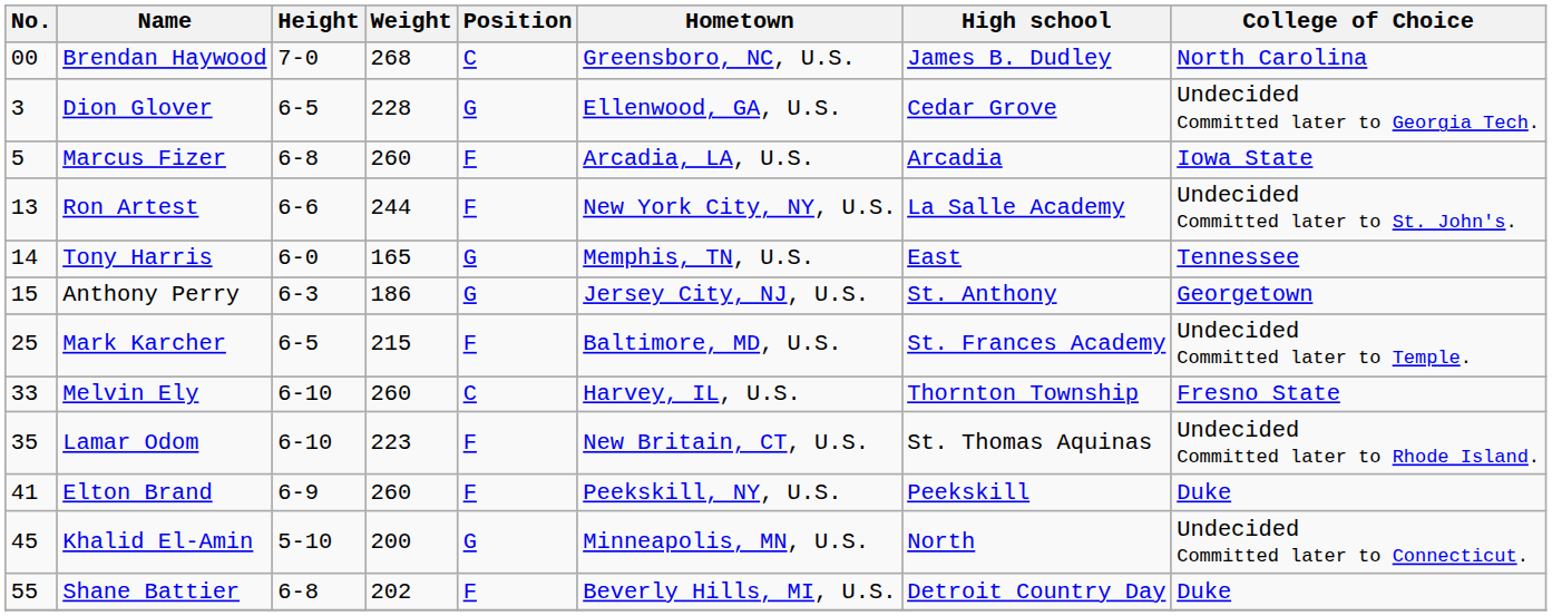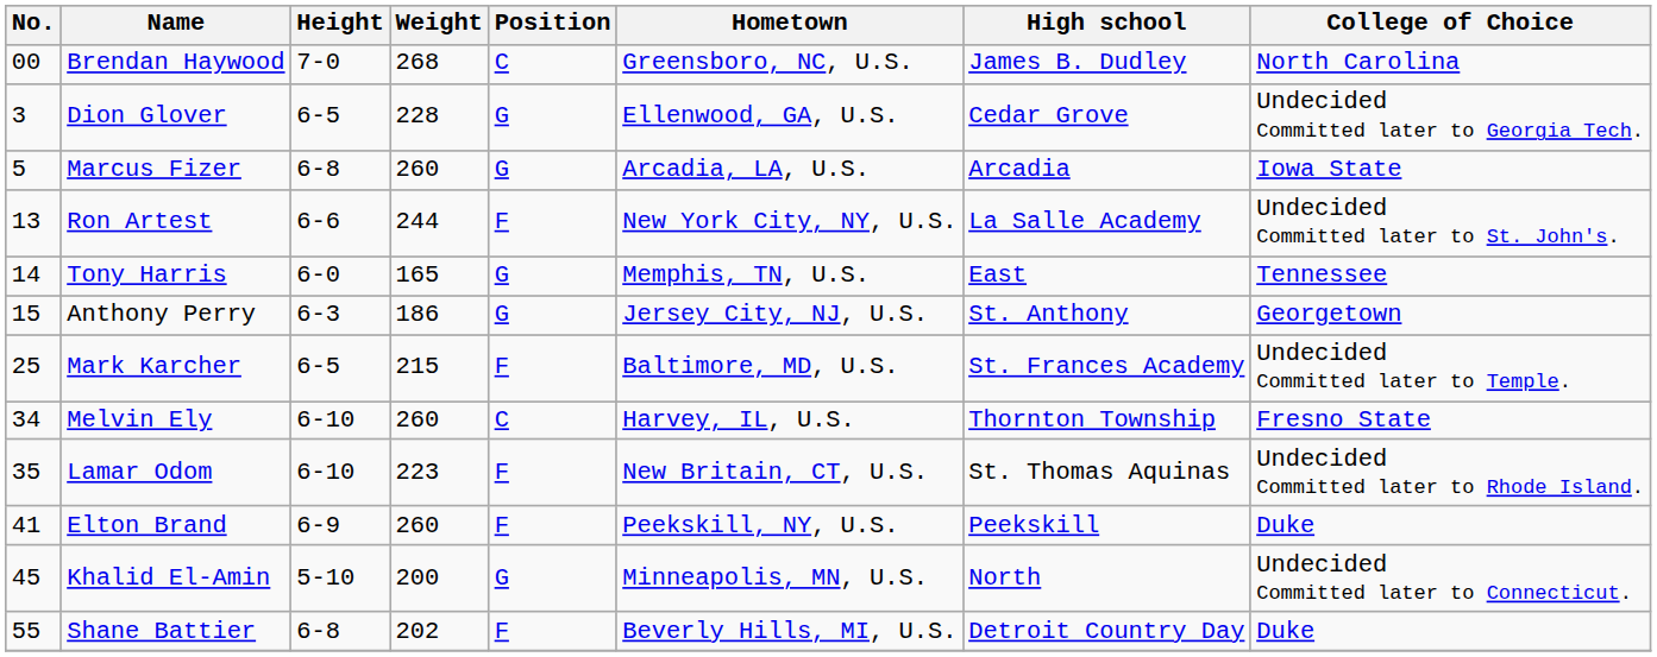Marcus Fizer | Position: F -> G
Melvin Ely | No.: 33 -> 34
